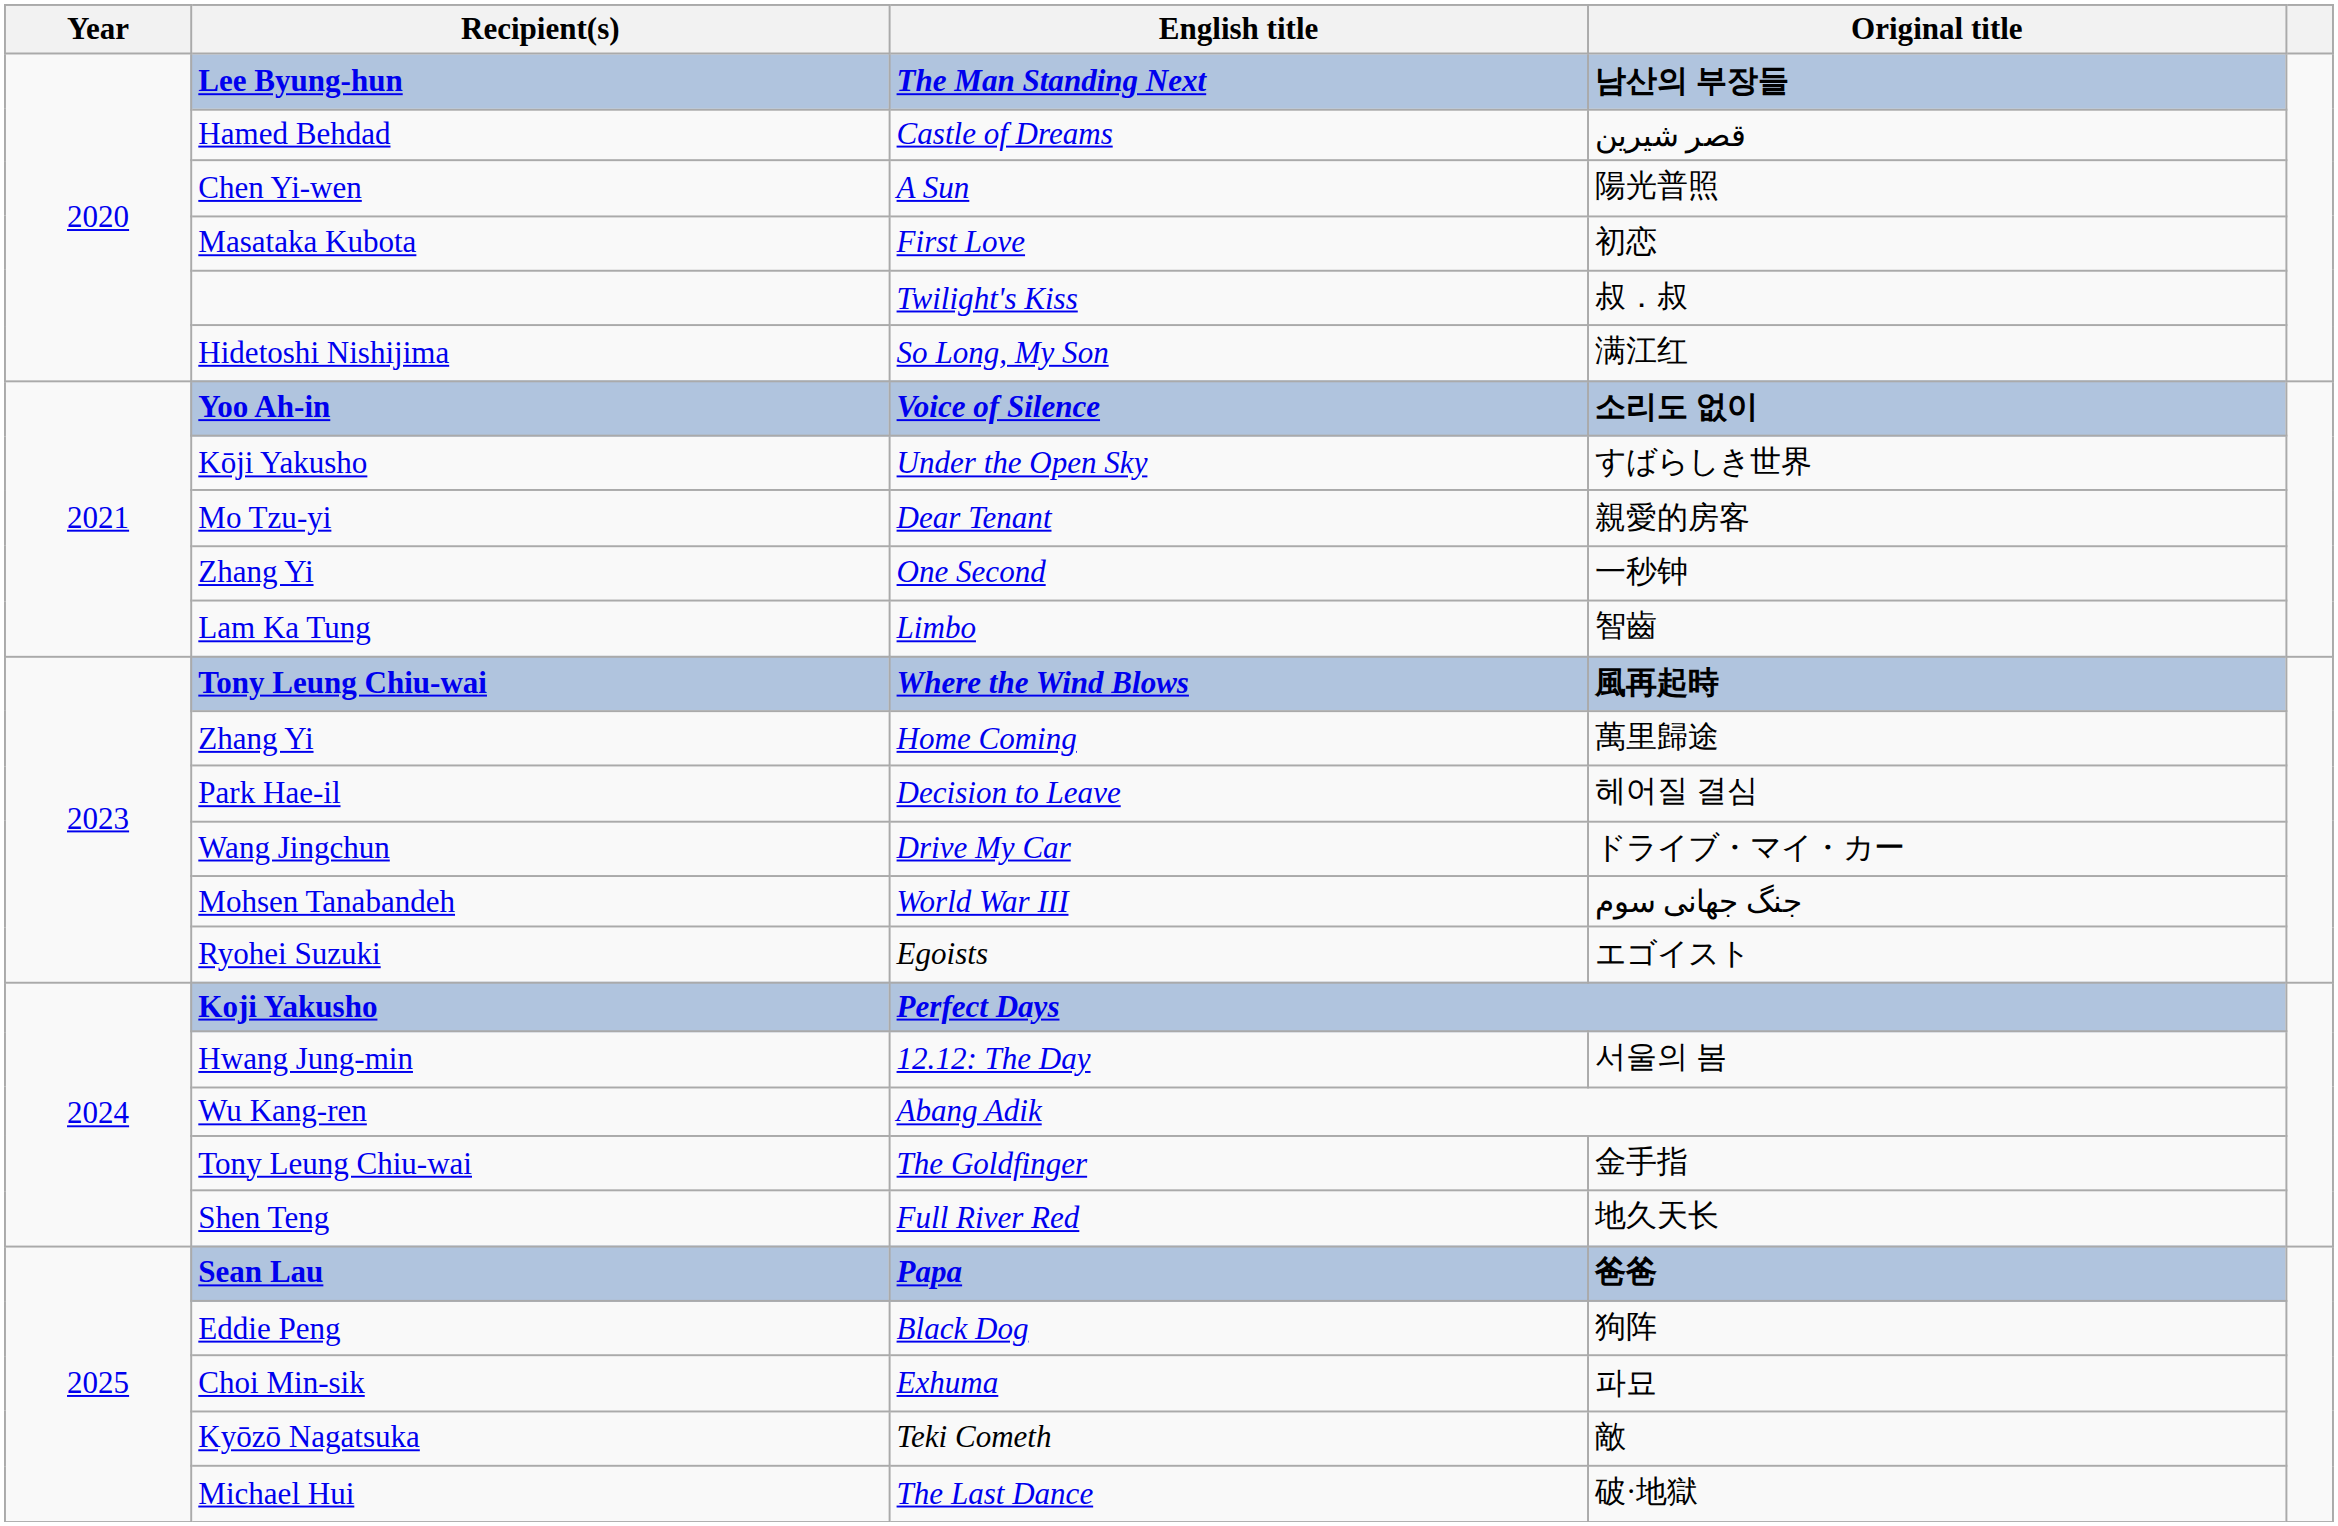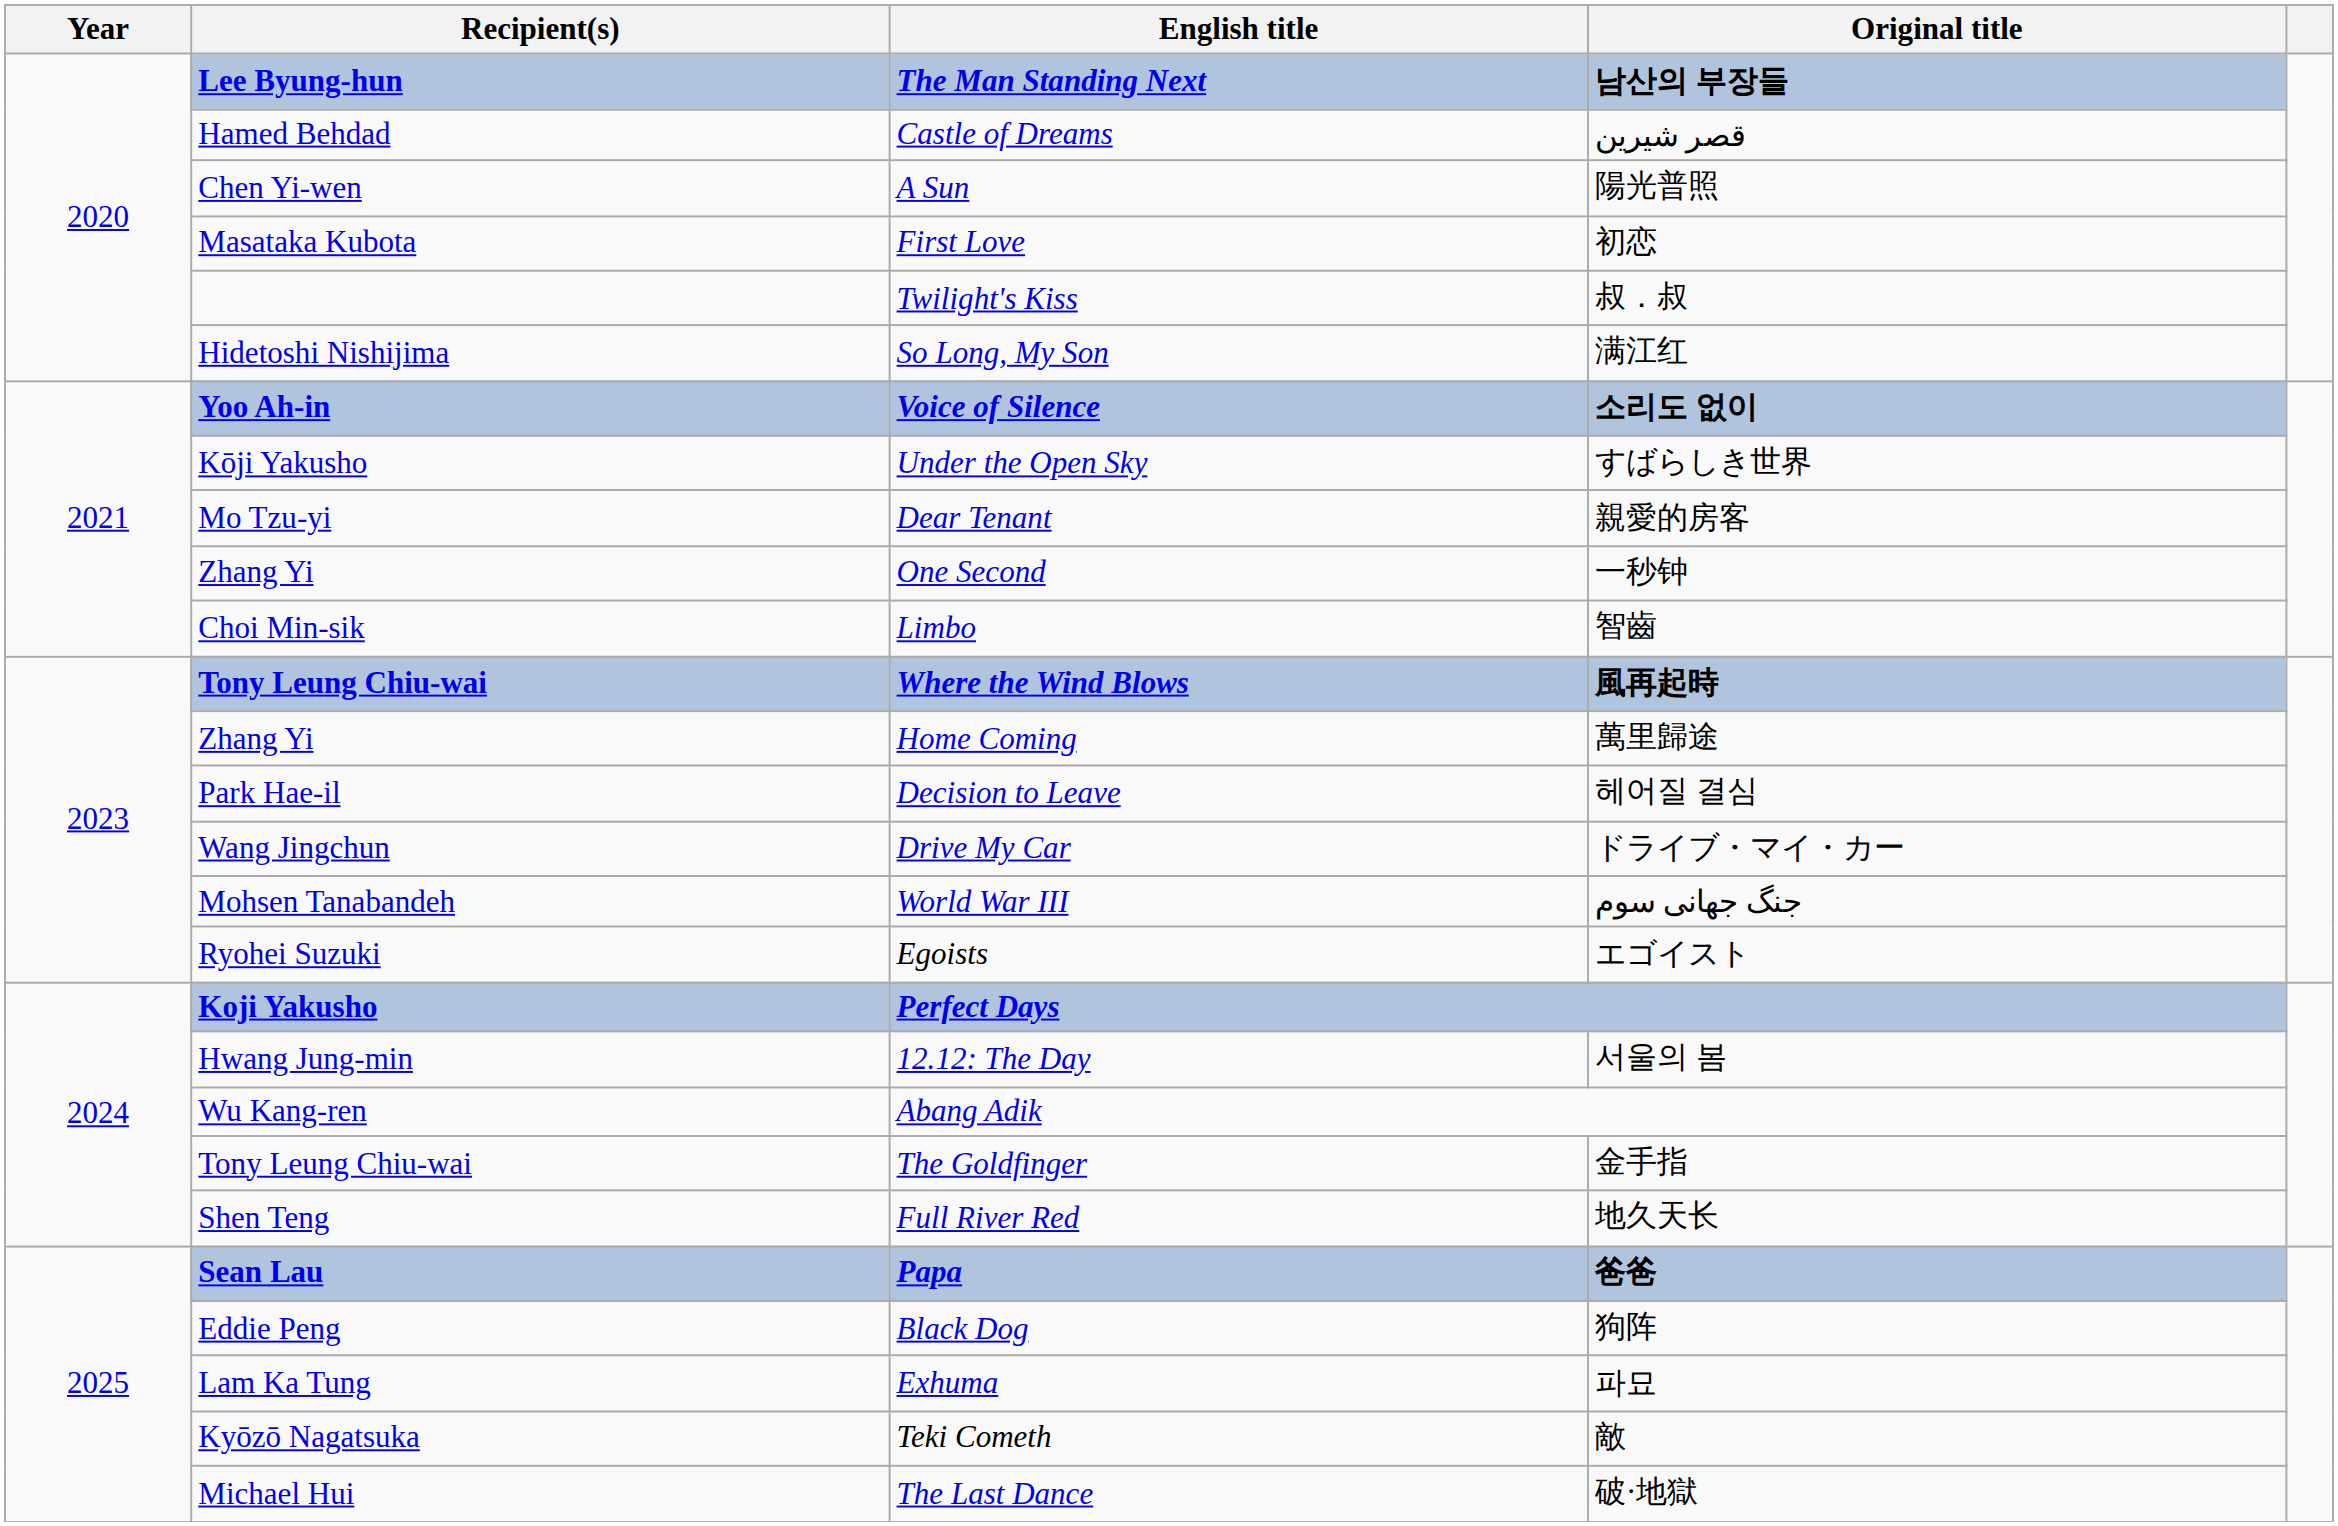Limbo | Recipient(s): Lam Ka Tung -> Choi Min-sik
Exhuma | Recipient(s): Choi Min-sik -> Lam Ka Tung
